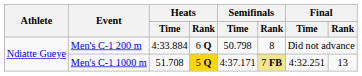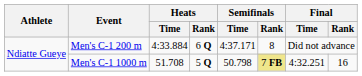Men's C-1 200 m | Semifinals / Time: 50.798 -> 4:37.171
Men's C-1 1000 m | Heats / Rank: gold background -> no background
Men's C-1 1000 m | Semifinals / Time: 4:37.171 -> 50.798
Men's C-1 1000 m | Final / Rank: 13 -> 16
